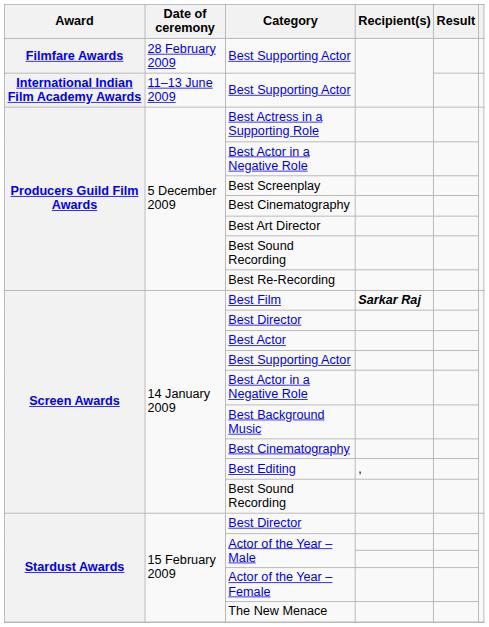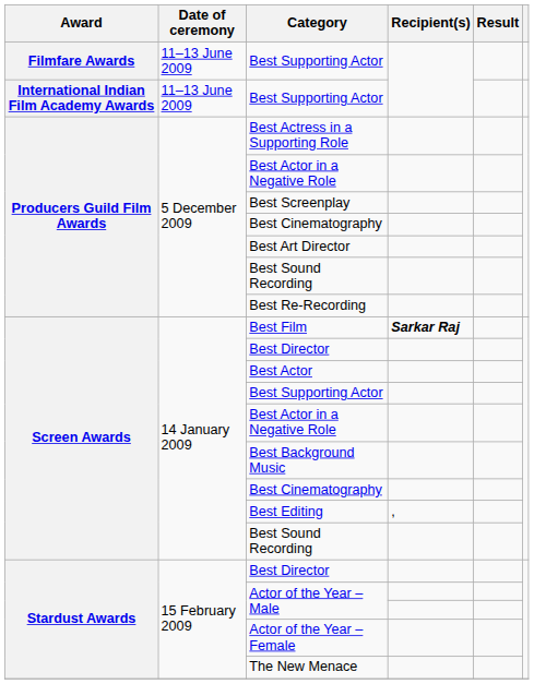Filmfare Awards / Best Supporting Actor | Date of ceremony: 28 February 2009 -> 11–13 June 2009
